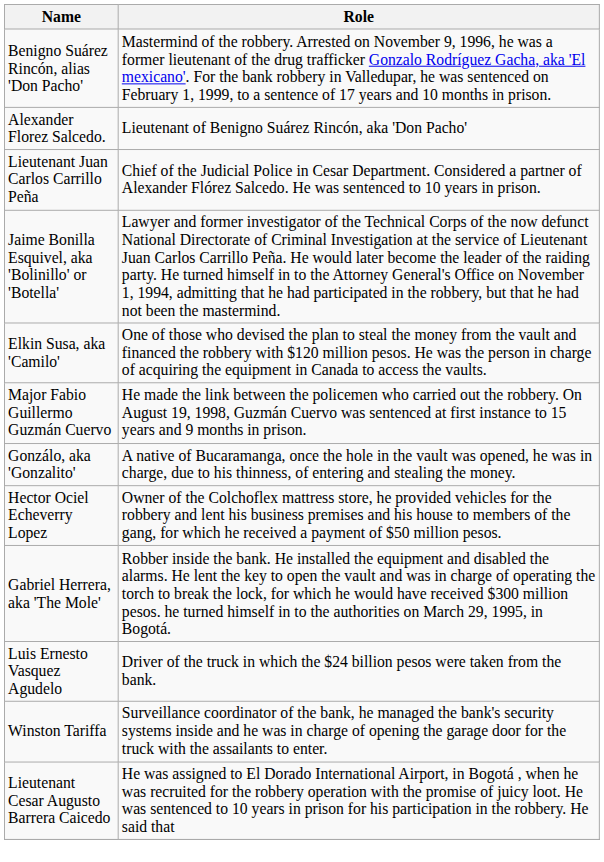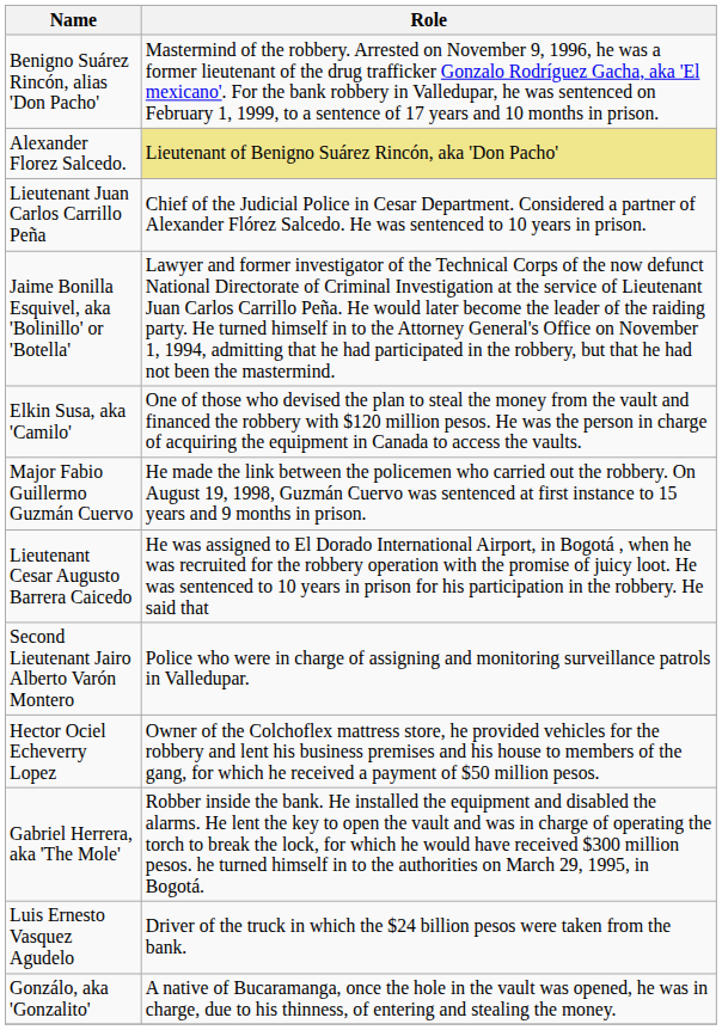Alexander Florez Salcedo. | Role: no background -> khaki background
rows swapped: Lieutenant Cesar Augusto Barrera Caicedo <-> Gonzálo, aka 'Gonzalito'
+ row: Second Lieutenant Jairo Alberto Varón Montero | Police who were in charge of assigning and monitoring surveillance patrols in Valledupar.
- row: Winston Tariffa | Surveillance coordinator of the bank, he managed the bank's security systems inside and he was in charge of opening the garage door for the truck with the assailants to enter.
